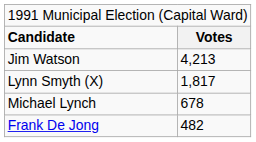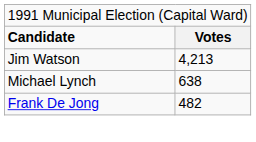- row: Lynn Smyth (X) | 1,817
Michael Lynch | column 2: 678 -> 638
